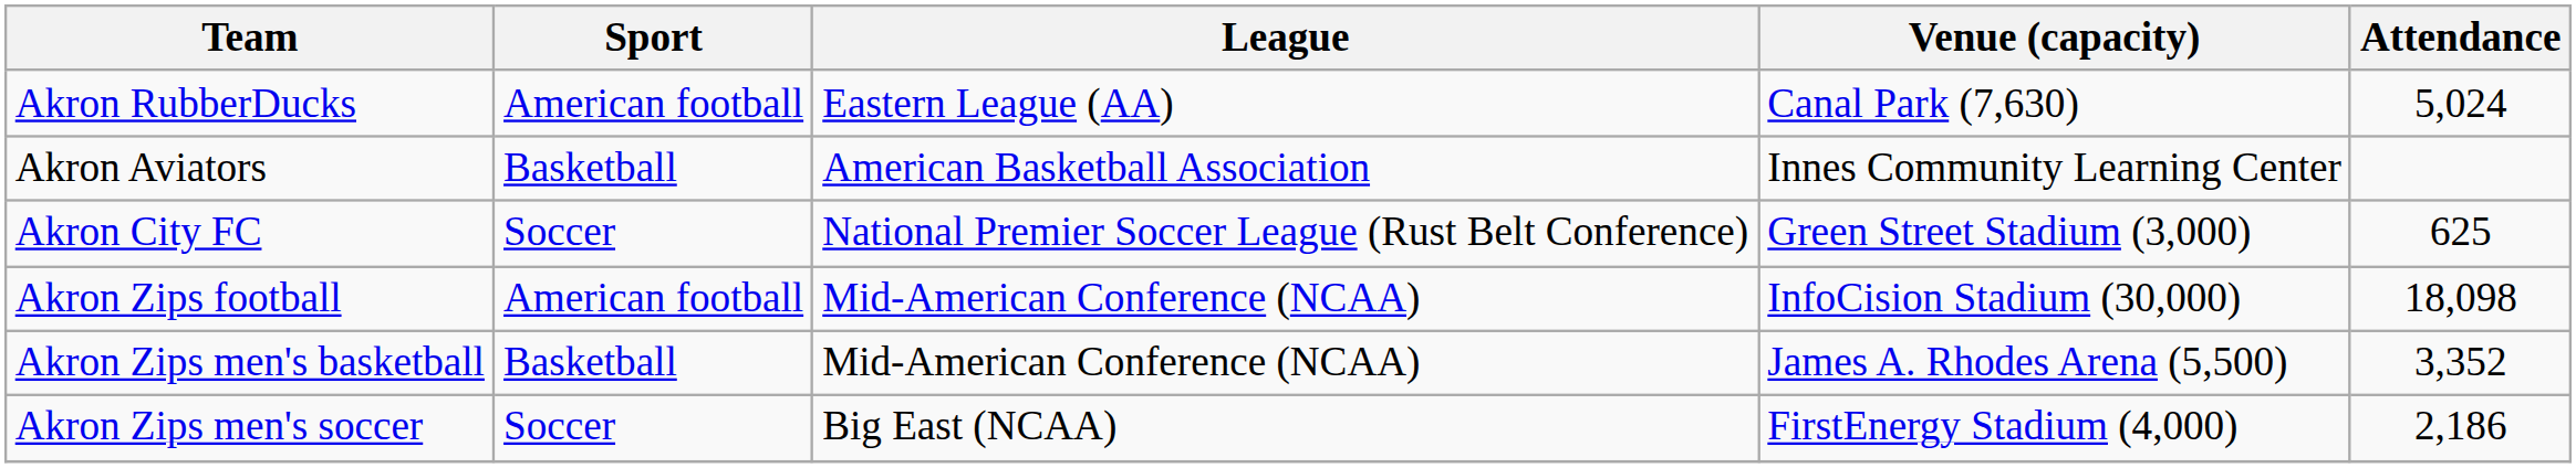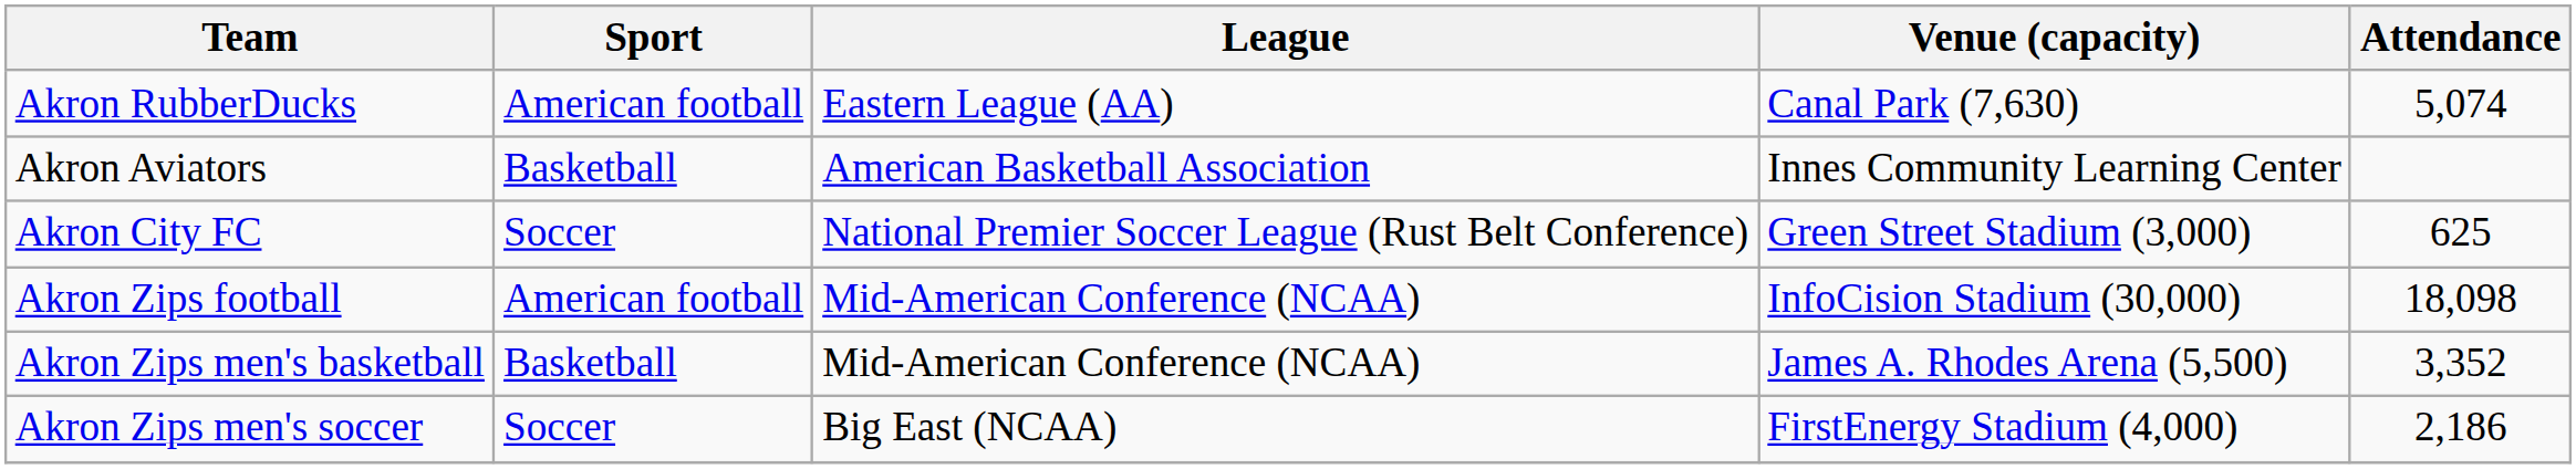Akron RubberDucks | Attendance: 5,024 -> 5,074
